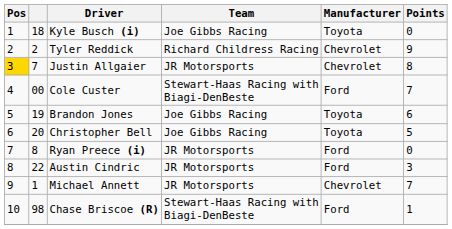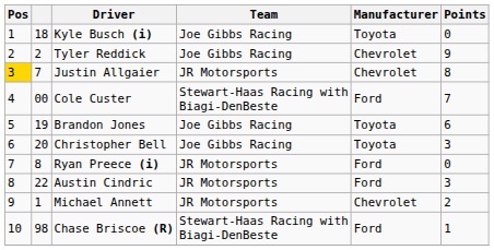Tyler Reddick | Team: Richard Childress Racing -> Joe Gibbs Racing
Christopher Bell | Points: 5 -> 3
Michael Annett | Points: 7 -> 2
